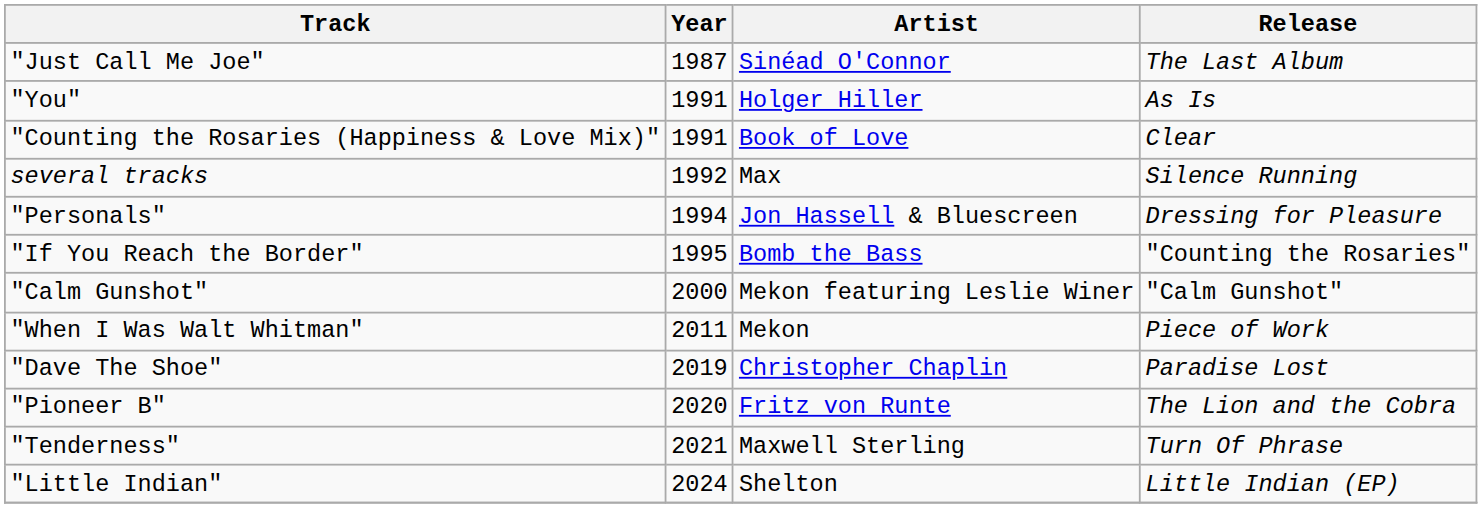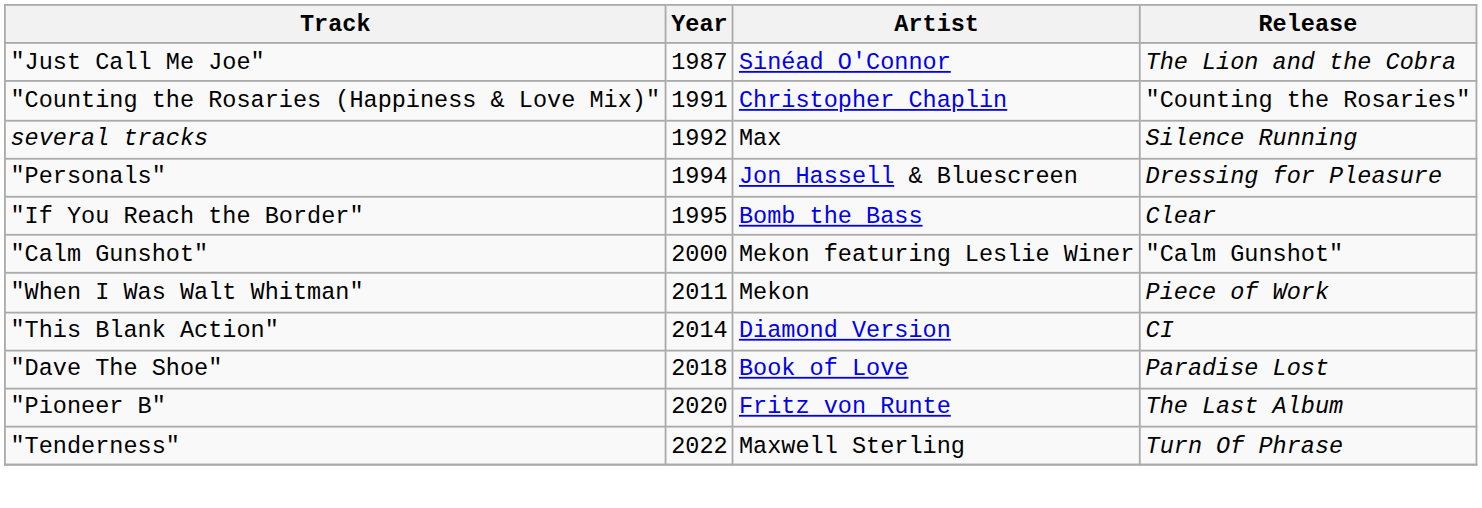"Just Call Me Joe" | Release: The Last Album -> The Lion and the Cobra
- row: "You" | 1991 | Holger Hiller | As Is
"Counting the Rosaries (Happiness & Love Mix)" | Artist: Book of Love -> Christopher Chaplin
"Counting the Rosaries (Happiness & Love Mix)" | Release: Clear -> "Counting the Rosaries"
"If You Reach the Border" | Release: "Counting the Rosaries" -> Clear
+ row: "This Blank Action" | 2014 | Diamond Version | CI
"Dave The Shoe" | Year: 2019 -> 2018
"Dave The Shoe" | Artist: Christopher Chaplin -> Book of Love
"Pioneer B" | Release: The Lion and the Cobra -> The Last Album
"Tenderness" | Year: 2021 -> 2022
- row: "Little Indian" | 2024 | Shelton | Little Indian (EP)
